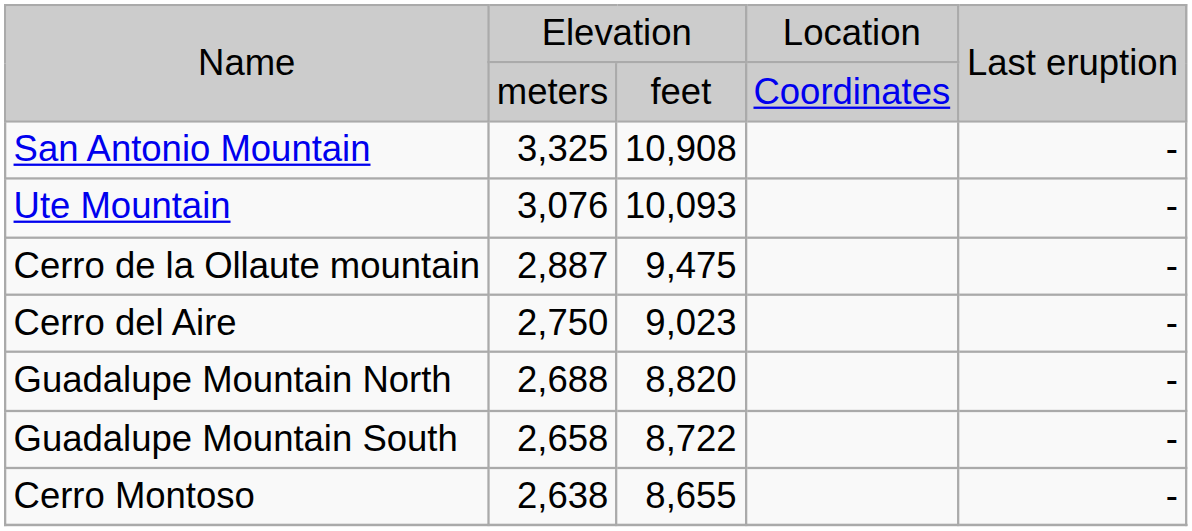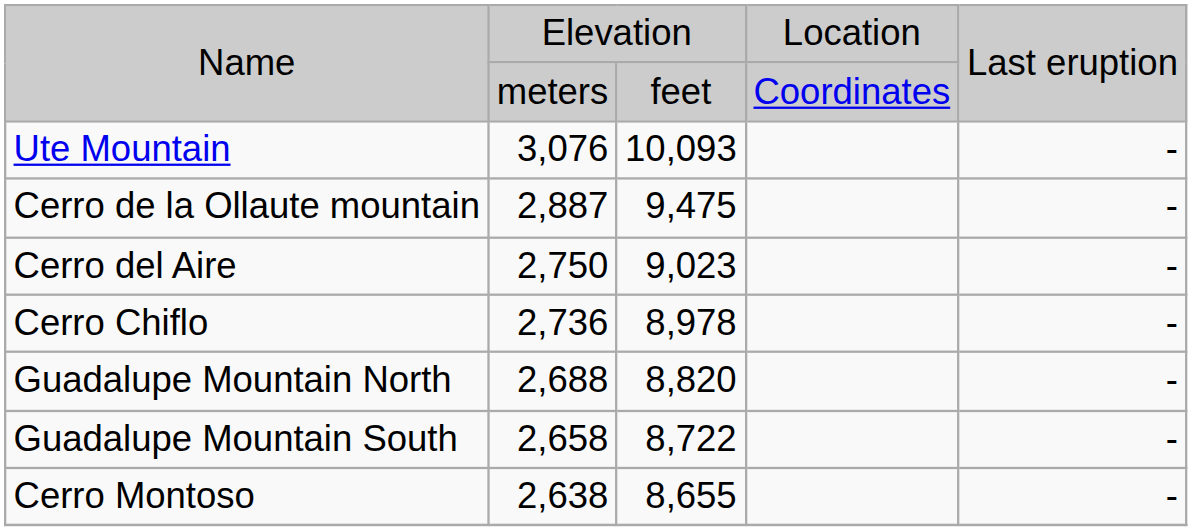- row: San Antonio Mountain | 3,325 | 10,908 | -
+ row: Cerro Chiflo | 2,736 | 8,978 | -
